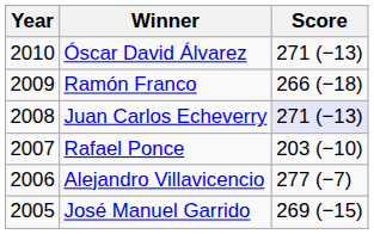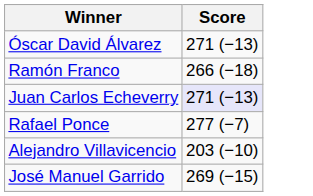- column: Year | 2010 | 2009 | 2008 | 2007 | 2006 | 2005
Rafael Ponce | Score: 203 (−10) -> 277 (−7)
Alejandro Villavicencio | Score: 277 (−7) -> 203 (−10)
